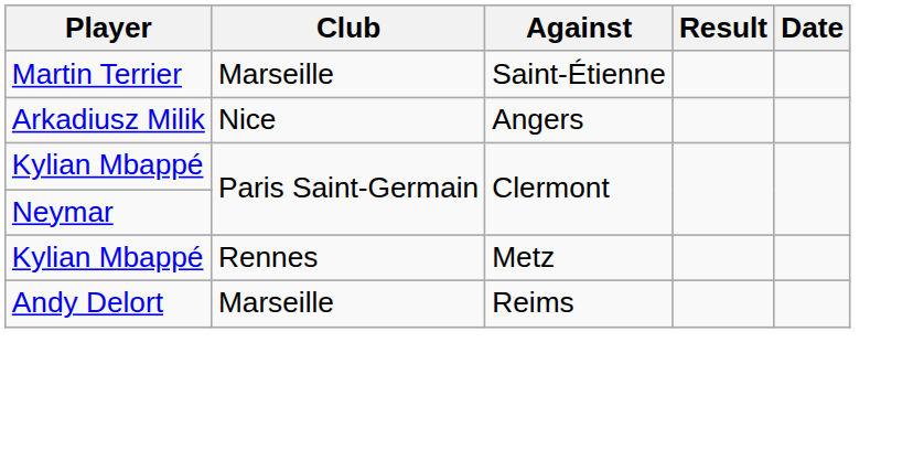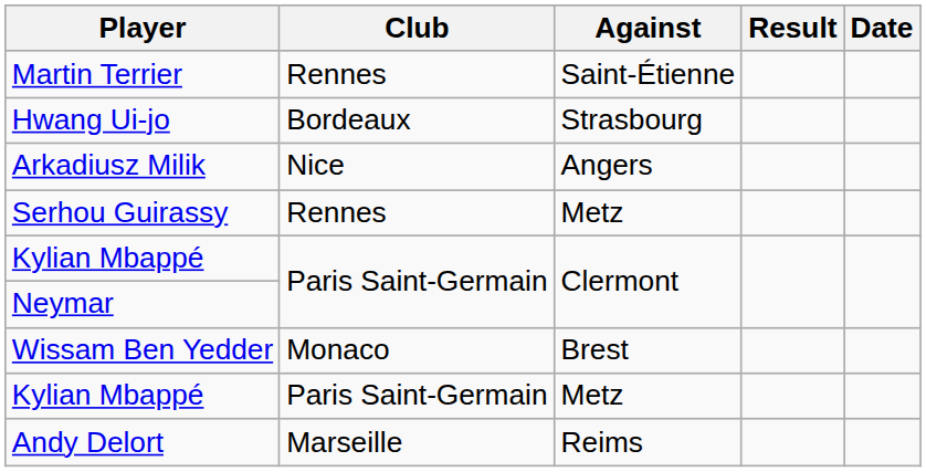Martin Terrier | Club: Marseille -> Rennes
+ row: Hwang Ui-jo | Bordeaux | Strasbourg
+ row: Serhou Guirassy | Rennes | Metz
+ row: Wissam Ben Yedder | Monaco | Brest
Kylian Mbappé / Metz | Club: Rennes -> Paris Saint-Germain
